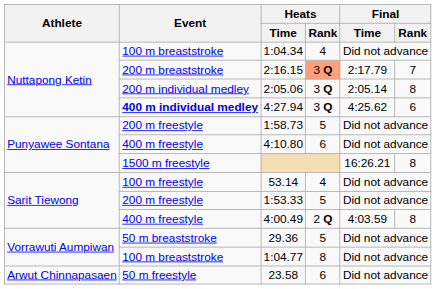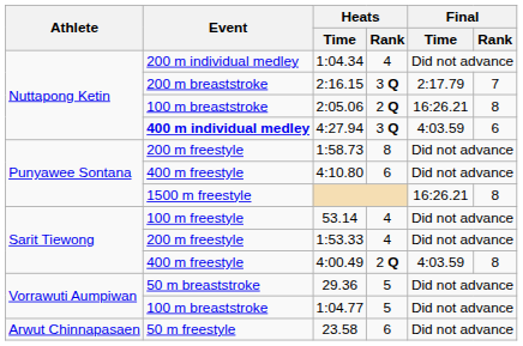1:04.34 | Event: 100 m breaststroke -> 200 m individual medley
2:16.15 | Heats / Rank: lightsalmon background -> no background
2:05.06 | Event: 200 m individual medley -> 100 m breaststroke
2:05.06 | Heats / Rank: 3 Q -> 2 Q
2:05.06 | Final / Time: 2:05.14 -> 16:26.21
4:27.94 | Final / Time: 4:25.62 -> 4:03.59
1:58.73 | Heats / Rank: 5 -> 8
1:53.33 | Heats / Rank: 5 -> 4
1:04.77 | Heats / Rank: 8 -> 5
